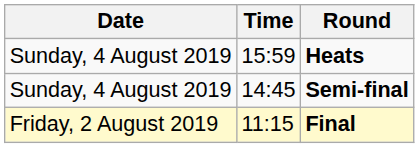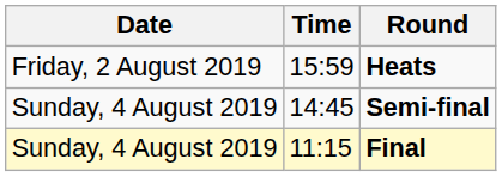Heats | Date: Sunday, 4 August 2019 -> Friday, 2 August 2019
Final | Date: Friday, 2 August 2019 -> Sunday, 4 August 2019
